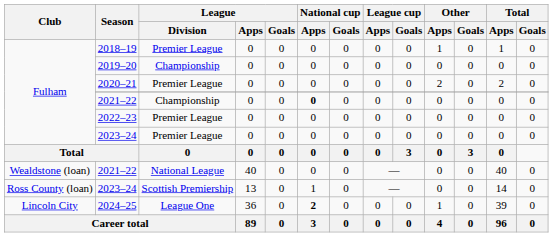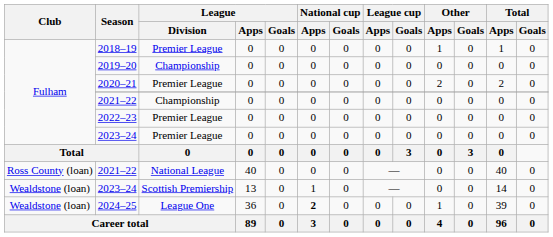2021–22 / Championship | National cup / Apps: bold -> normal
2021–22 / National League | Club: Wealdstone (loan) -> Ross County (loan)
2023–24 / Scottish Premiership | Club: Ross County (loan) -> Wealdstone (loan)
2024–25 | Club: Lincoln City -> Wealdstone (loan)
